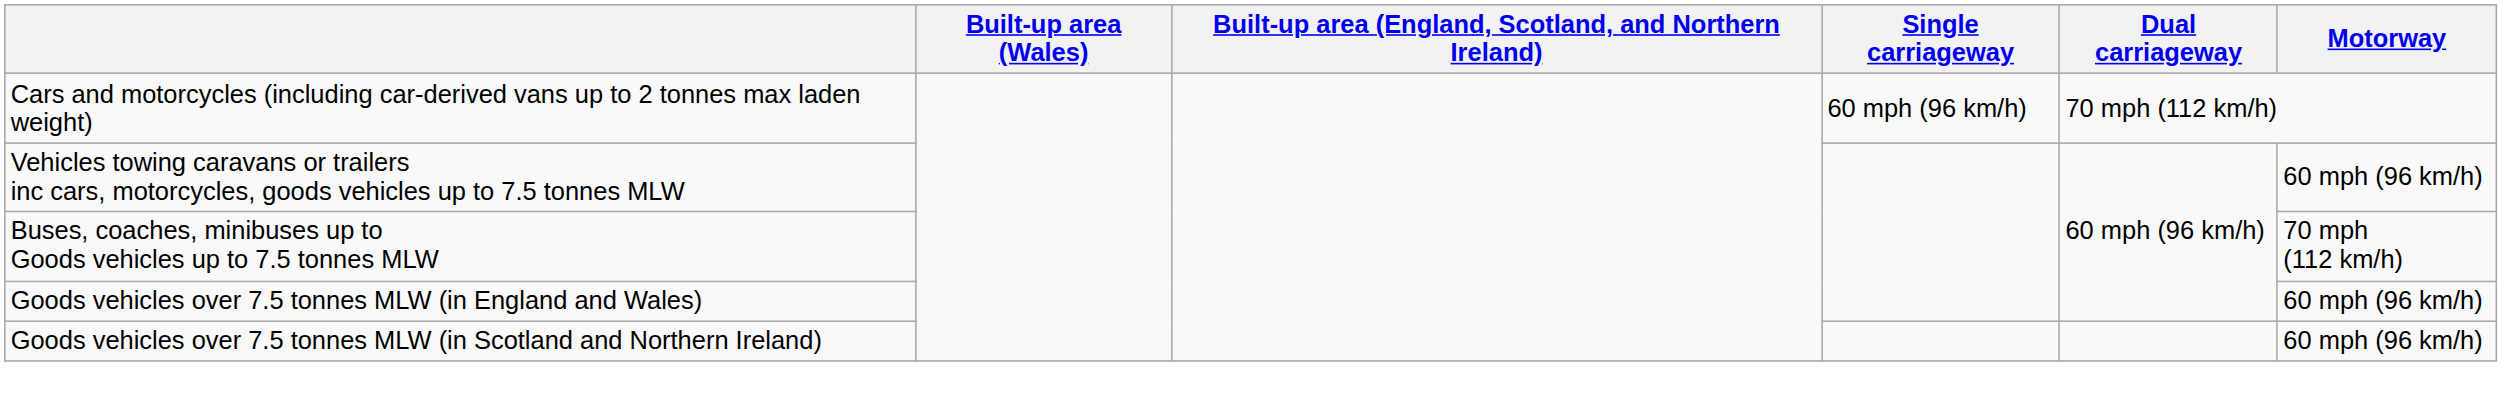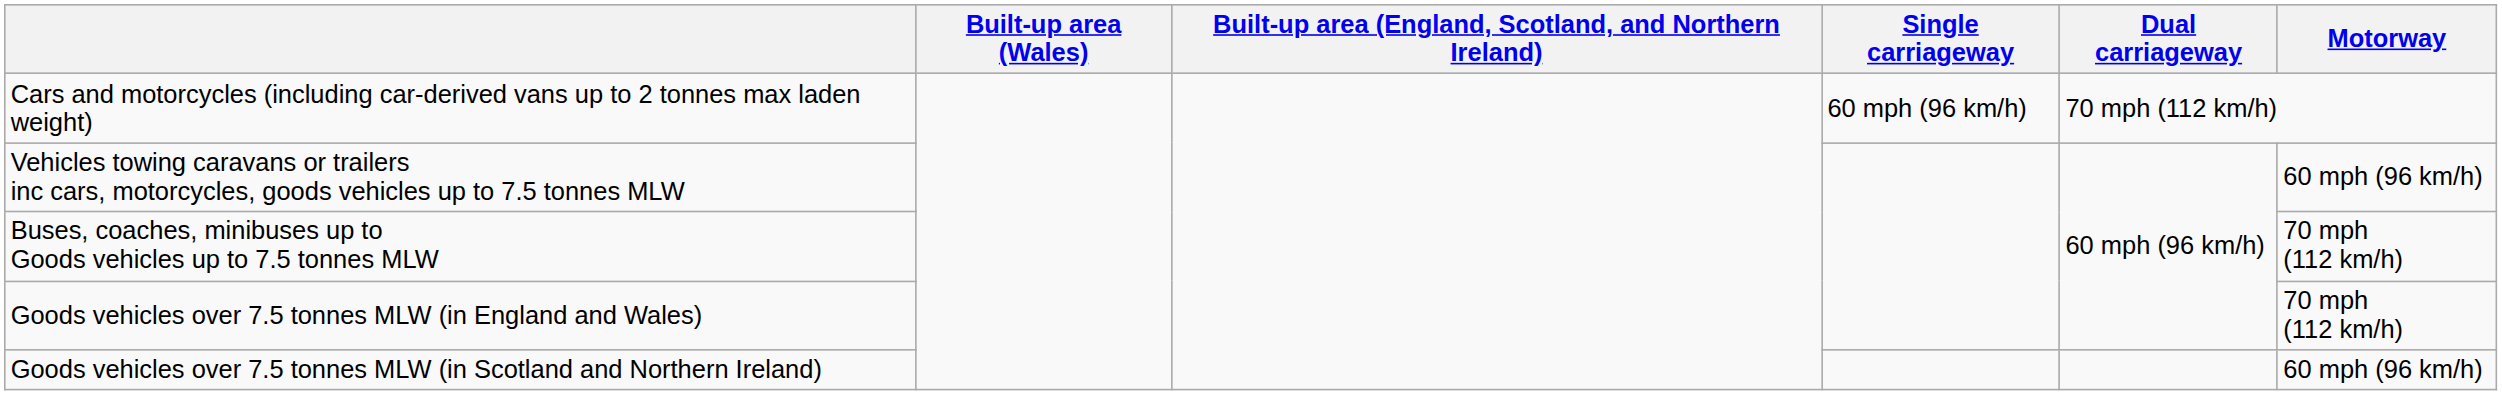Goods vehicles over 7.5 tonnes MLW (in England and Wales) | Motorway: 60 mph (96 km/h) -> 70 mph (112 km/h)
